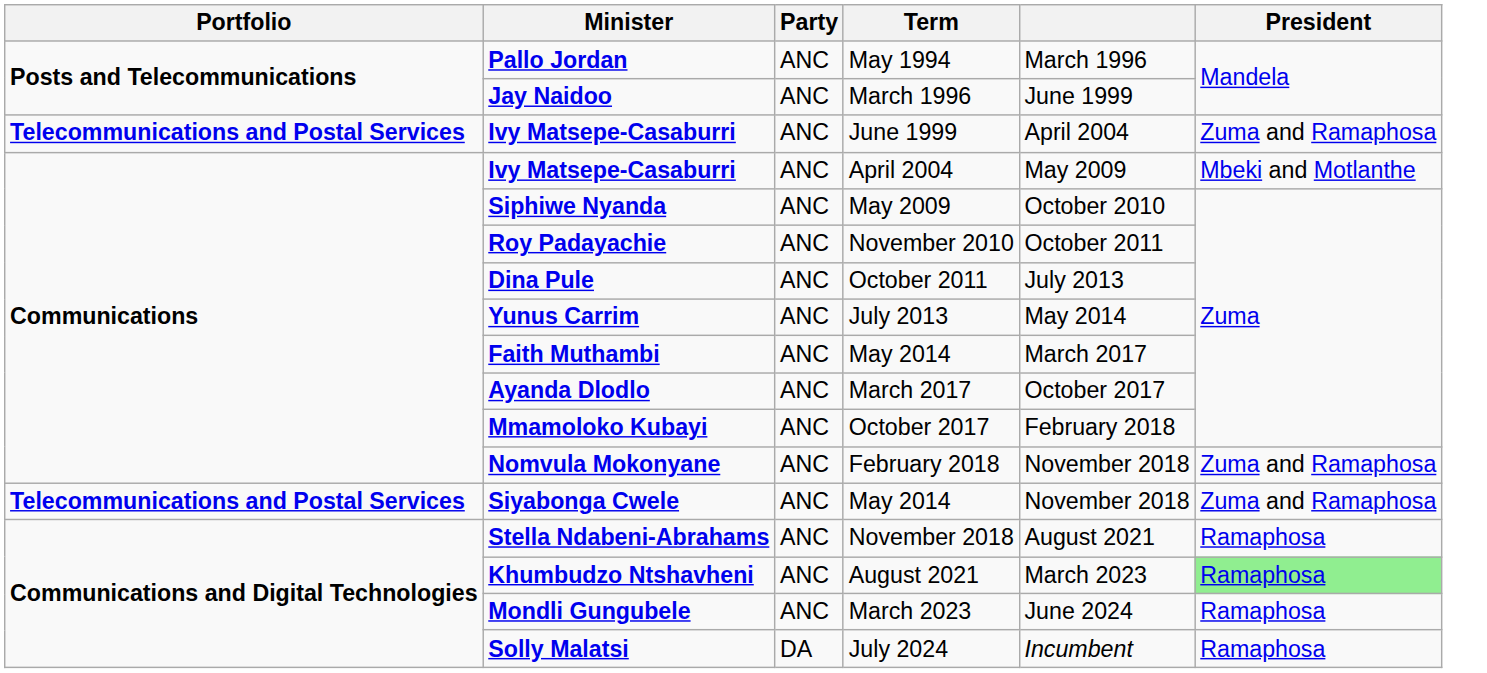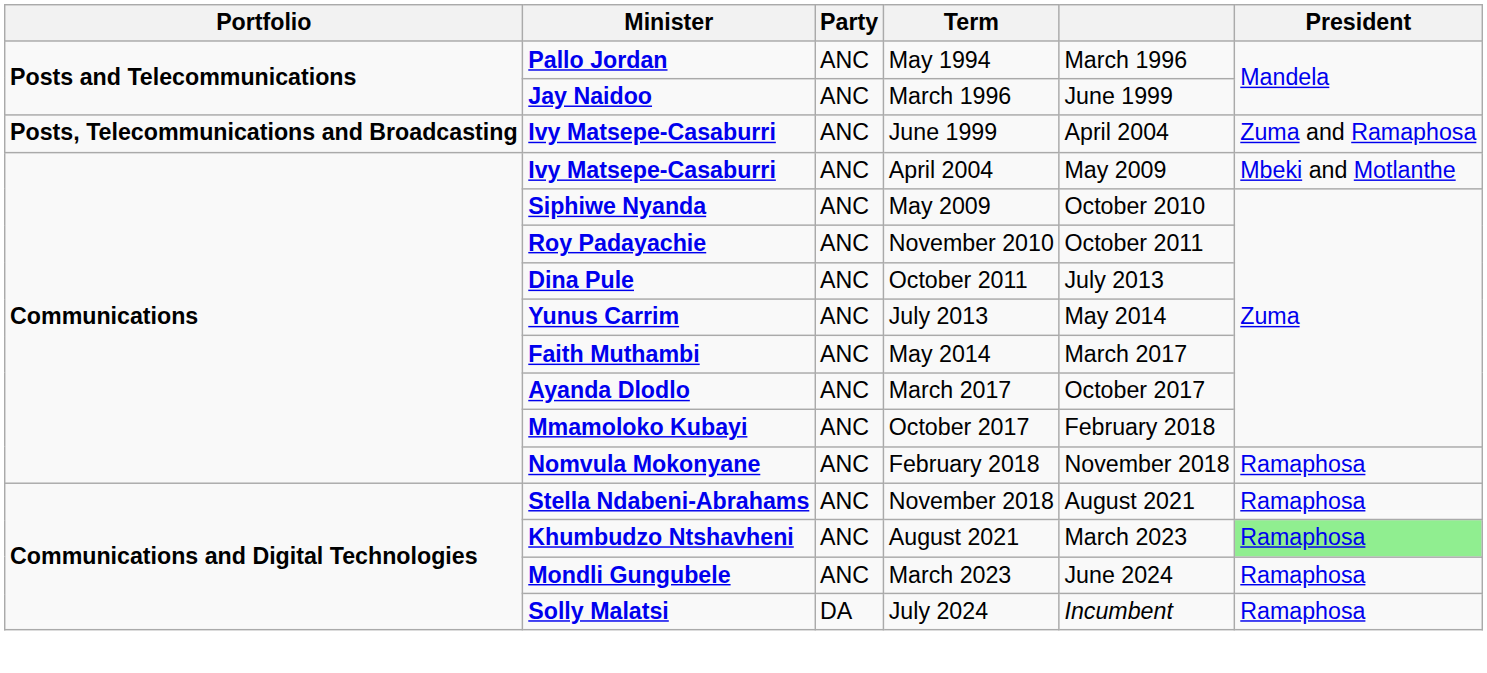Ivy Matsepe-Casaburri / June 1999 | Portfolio: Telecommunications and Postal Services -> Posts, Telecommunications and Broadcasting
Nomvula Mokonyane | President: Zuma and Ramaphosa -> Ramaphosa
- row: Telecommunications and Postal Services | Siyabonga Cwele | ANC | May 2014 | November 2018 | Zuma and Ramaphosa
